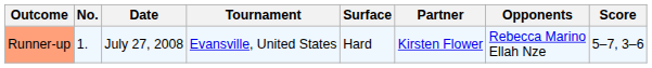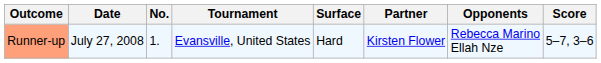columns swapped: No. <-> Date
